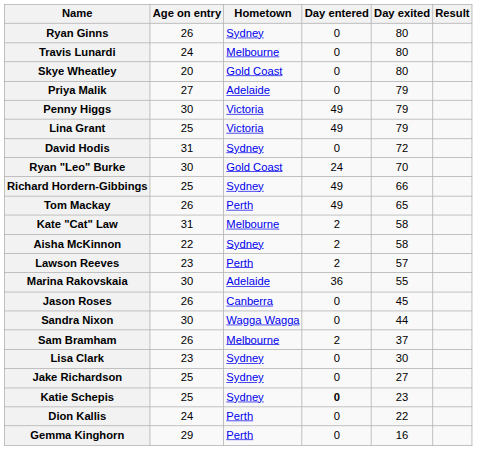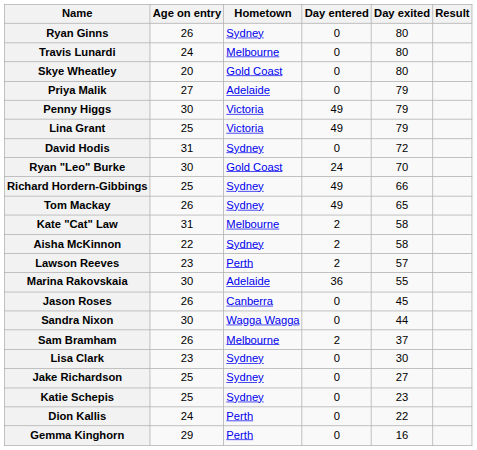Tom Mackay | Hometown: Perth -> Sydney
Katie Schepis | Day entered: bold -> normal
